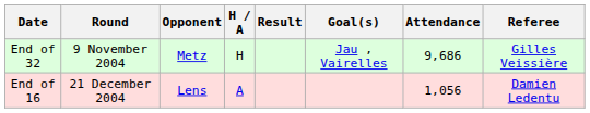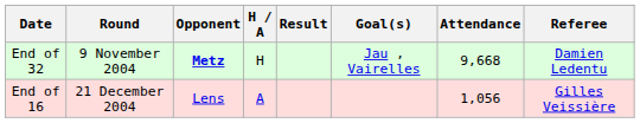End of 32 | Opponent: normal -> bold
End of 32 | Attendance: 9,686 -> 9,668
End of 32 | Referee: Gilles Veissière -> Damien Ledentu
End of 16 | Referee: Damien Ledentu -> Gilles Veissière
